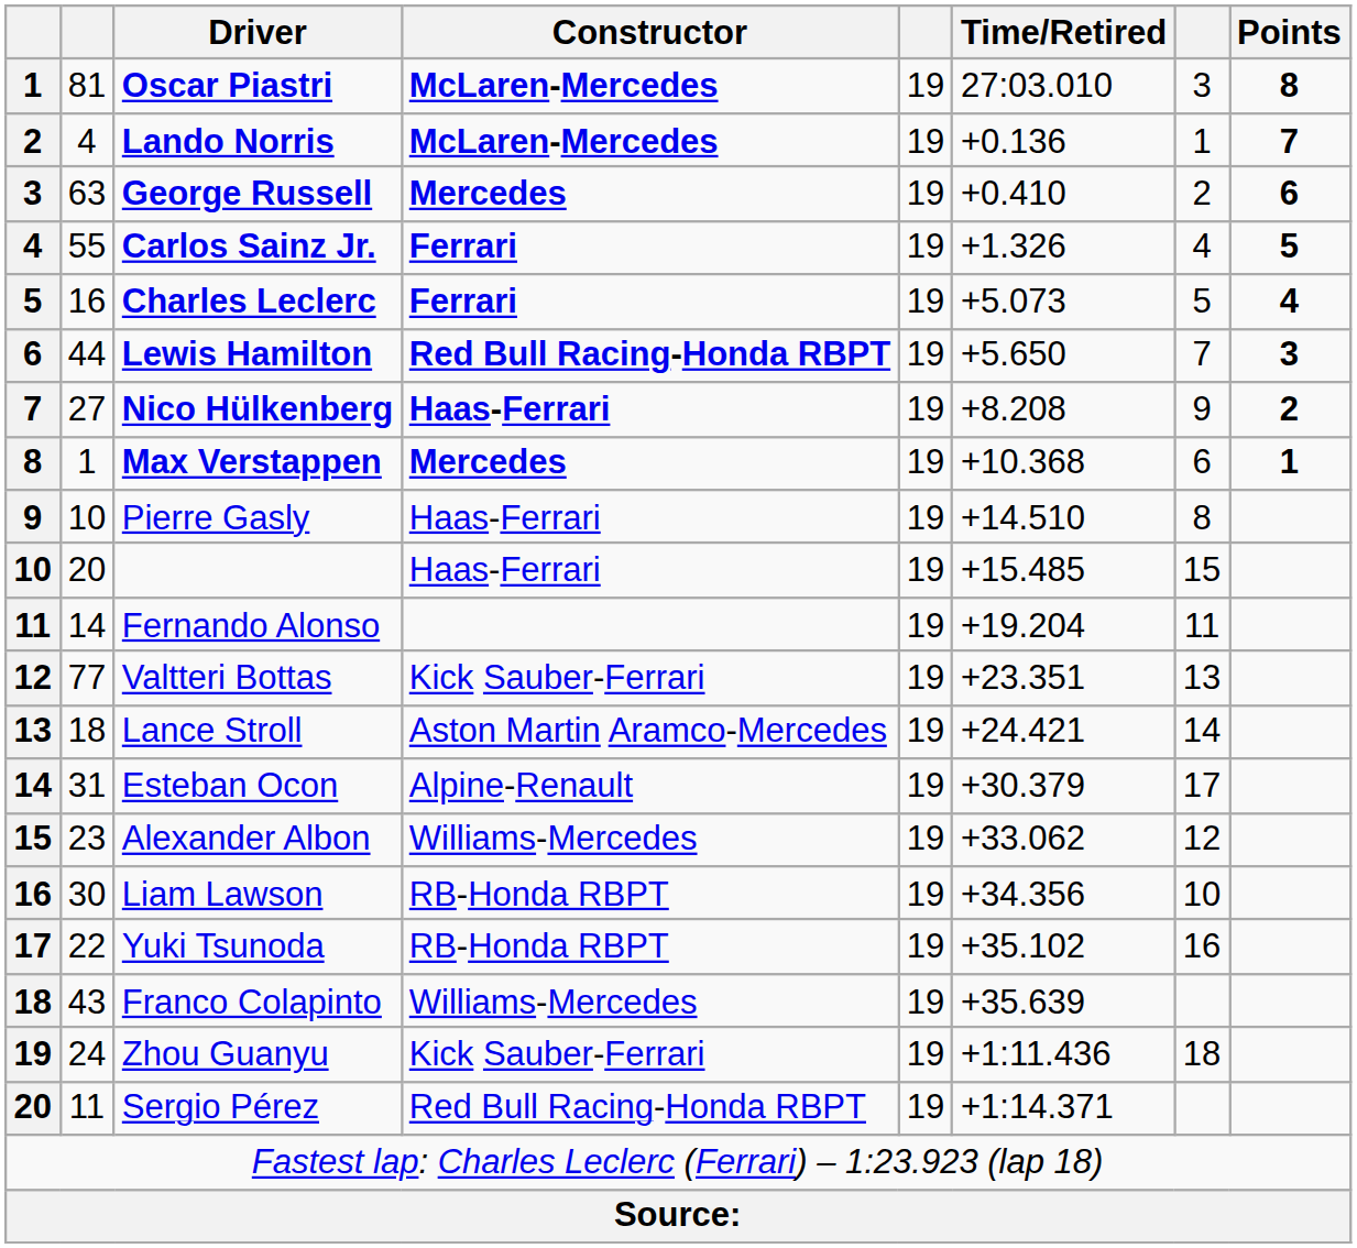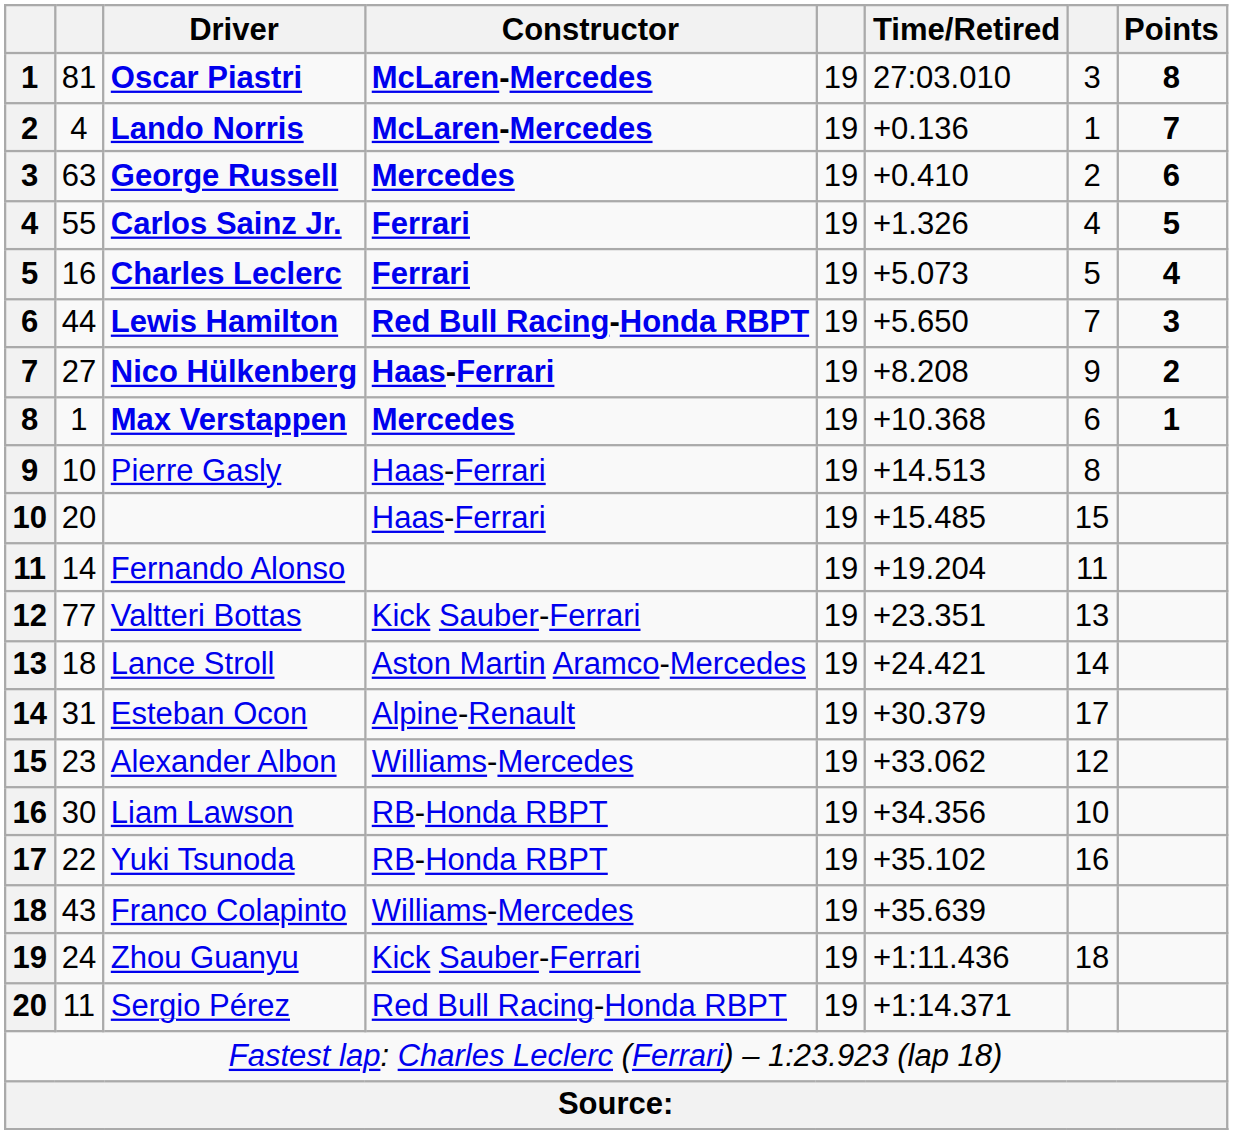Pierre Gasly | Time/Retired: +14.510 -> +14.513
